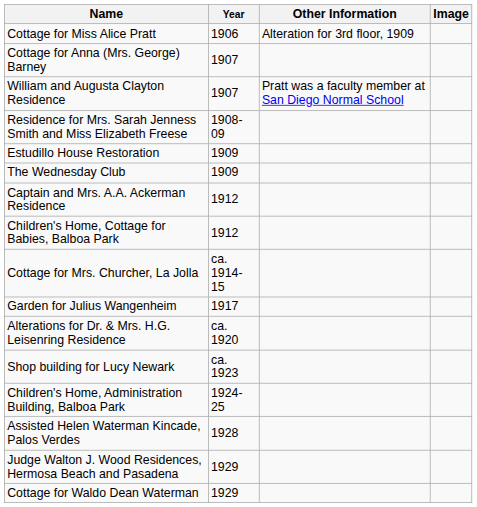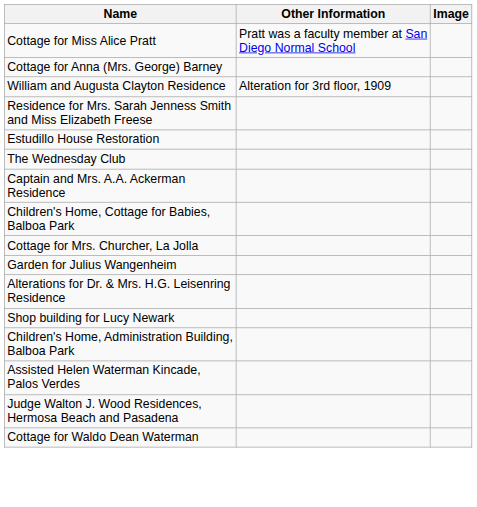- column: Year | 1906 | 1907 | 1907 | 1908-09 | 1909 | 1909 | 1912 | 1912 | ca. 1914-15 | 1917 | ca. 1920 | ca. 1923 | 1924-25 | 1928 | 1929 | 1929
Cottage for Miss Alice Pratt | Other Information: Alteration for 3rd floor, 1909 -> Pratt was a faculty member at San Diego Normal School
William and Augusta Clayton Residence | Other Information: Pratt was a faculty member at San Diego Normal School -> Alteration for 3rd floor, 1909
